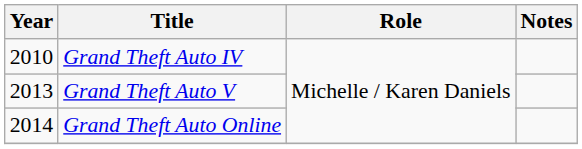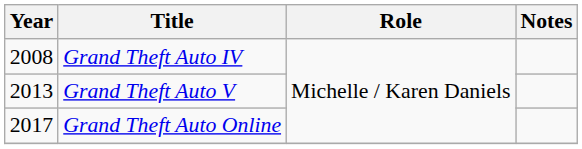Grand Theft Auto IV | Year: 2010 -> 2008
Grand Theft Auto Online | Year: 2014 -> 2017
